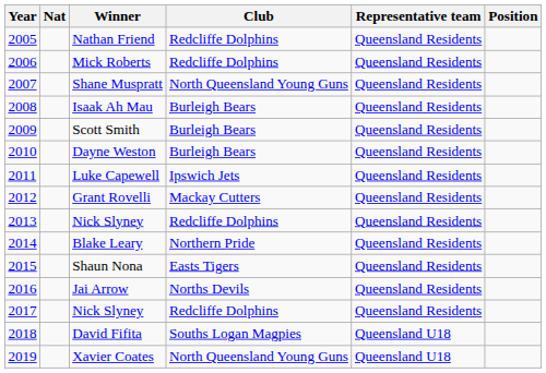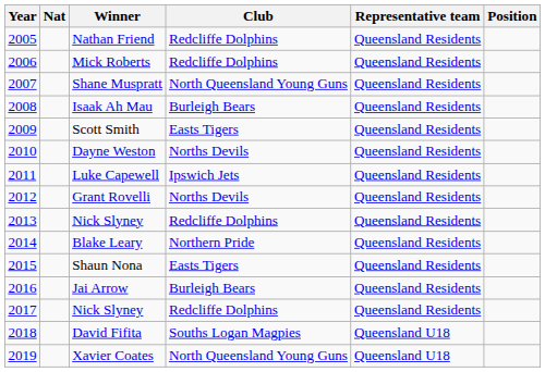Scott Smith | Club: Burleigh Bears -> Easts Tigers
Dayne Weston | Club: Burleigh Bears -> Norths Devils
Grant Rovelli | Club: Mackay Cutters -> Norths Devils
Jai Arrow | Club: Norths Devils -> Burleigh Bears
